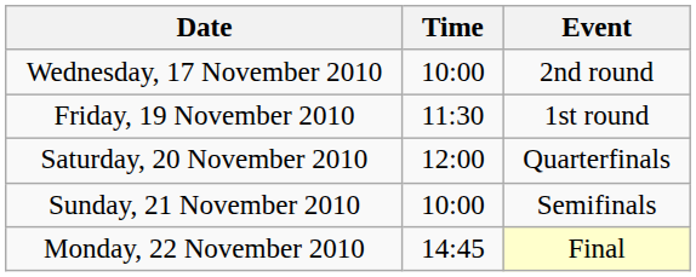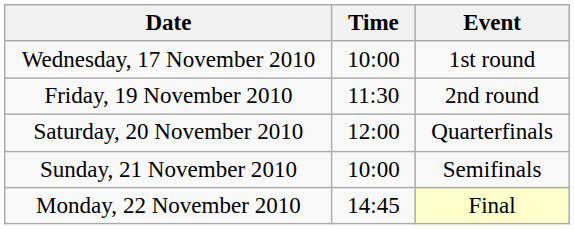Wednesday, 17 November 2010 | Event: 2nd round -> 1st round
Friday, 19 November 2010 | Event: 1st round -> 2nd round
